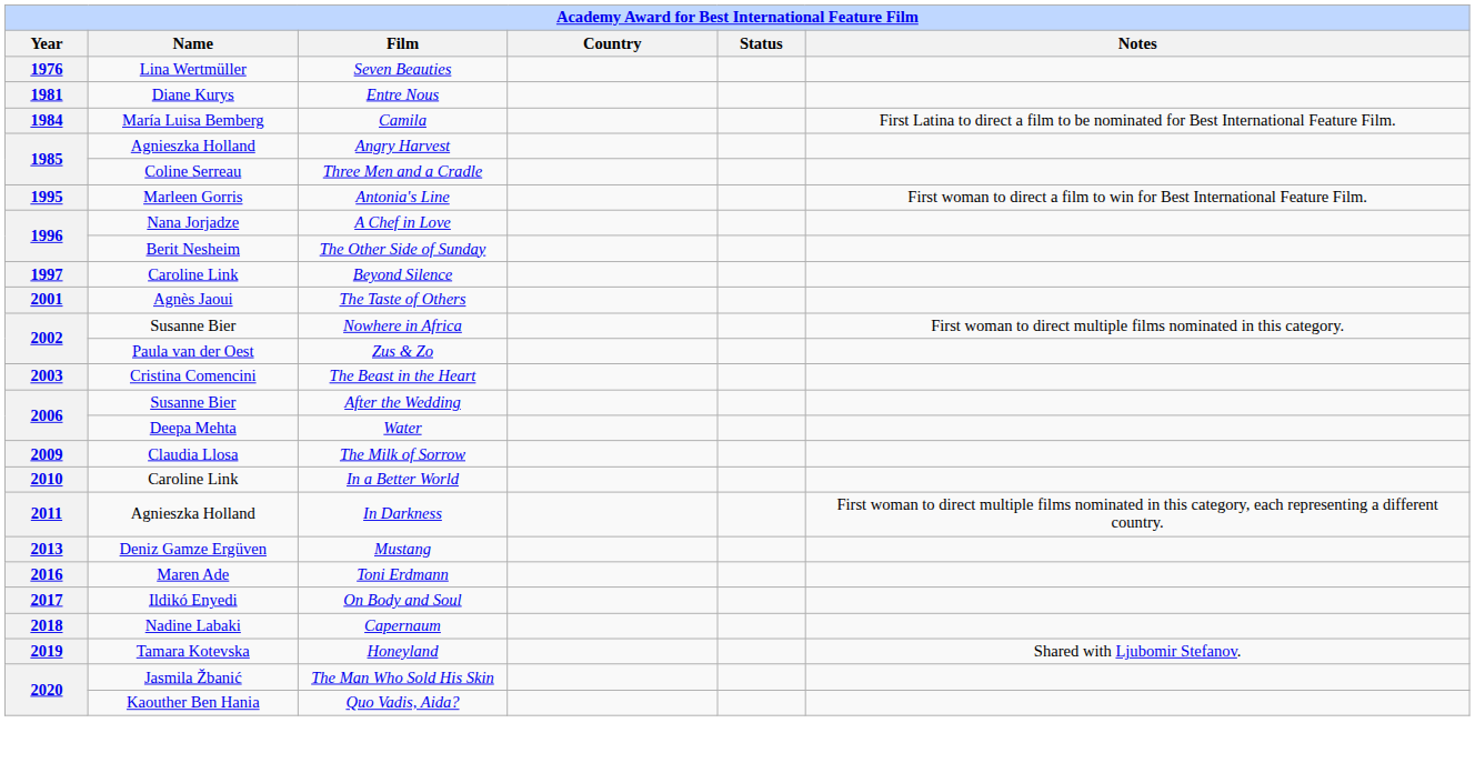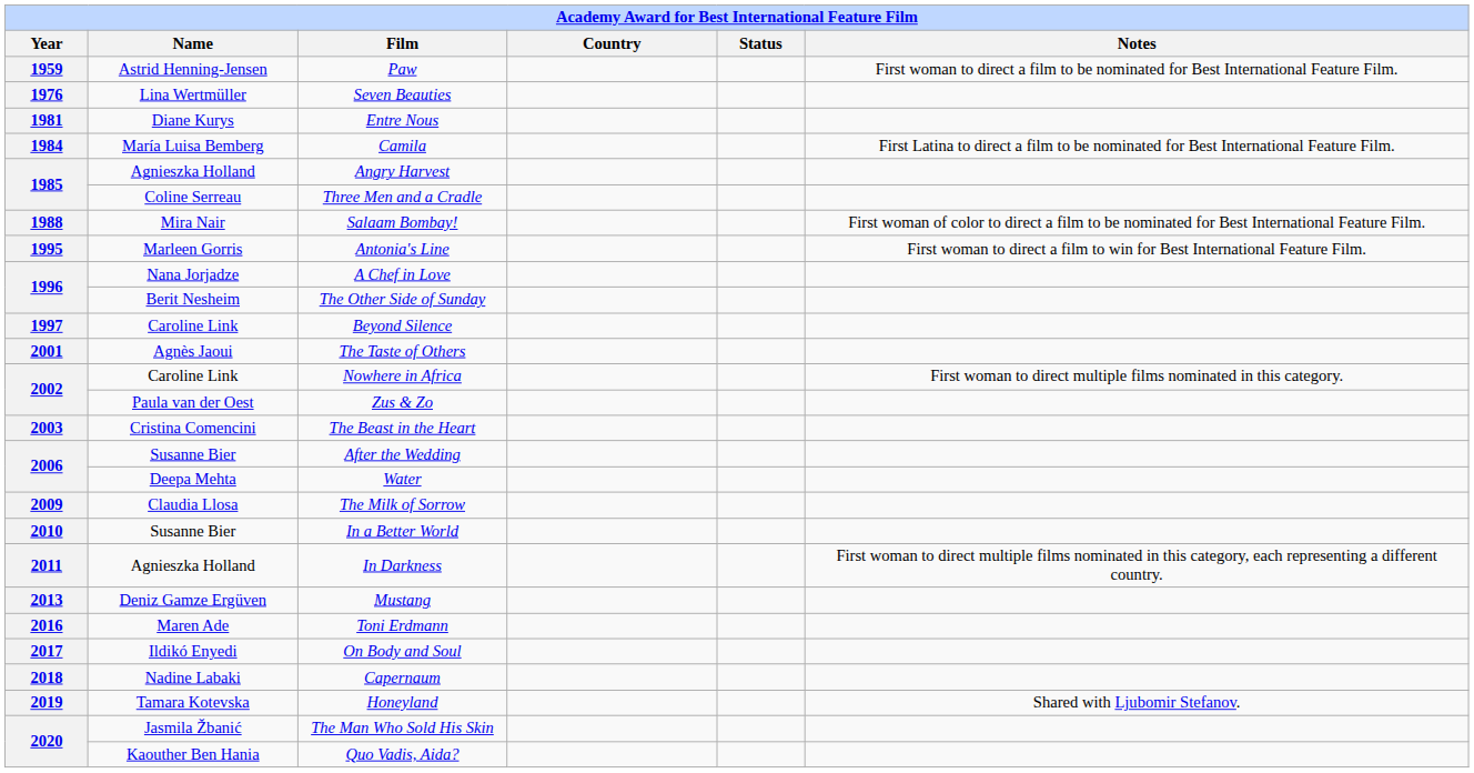+ row: 1959 | Astrid Henning-Jensen | Paw | First woman to direct a film to be nominated for Best International Feature Film.
+ row: 1988 | Mira Nair | Salaam Bombay! | First woman of color to direct a film to be nominated for Best International Feature Film.
Nowhere in Africa | Name: Susanne Bier -> Caroline Link
In a Better World | Name: Caroline Link -> Susanne Bier
